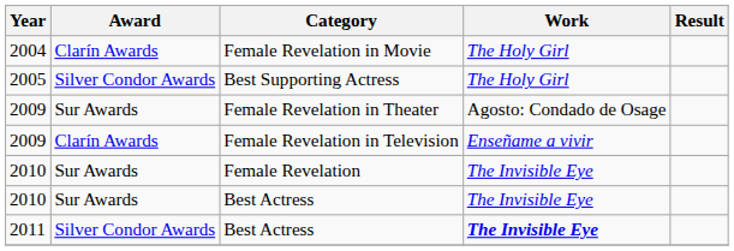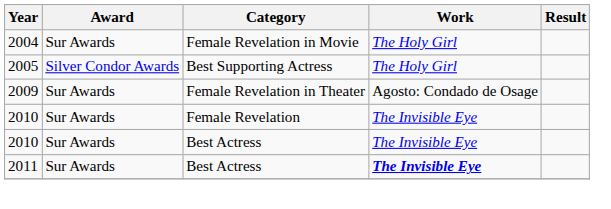Female Revelation in Movie | Award: Clarín Awards -> Sur Awards
- row: 2009 | Clarín Awards | Female Revelation in Television | Enseñame a vivir
2011 / Best Actress | Award: Silver Condor Awards -> Sur Awards
